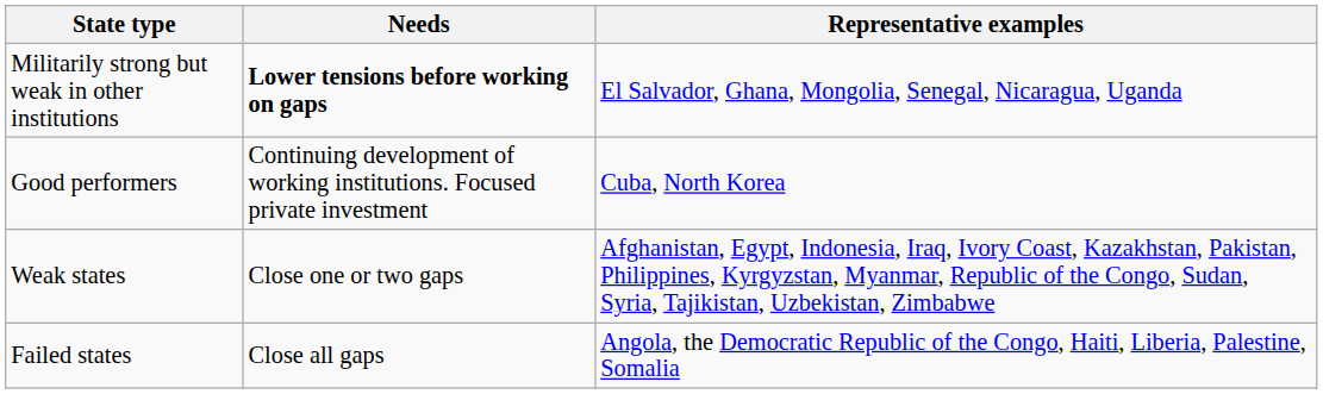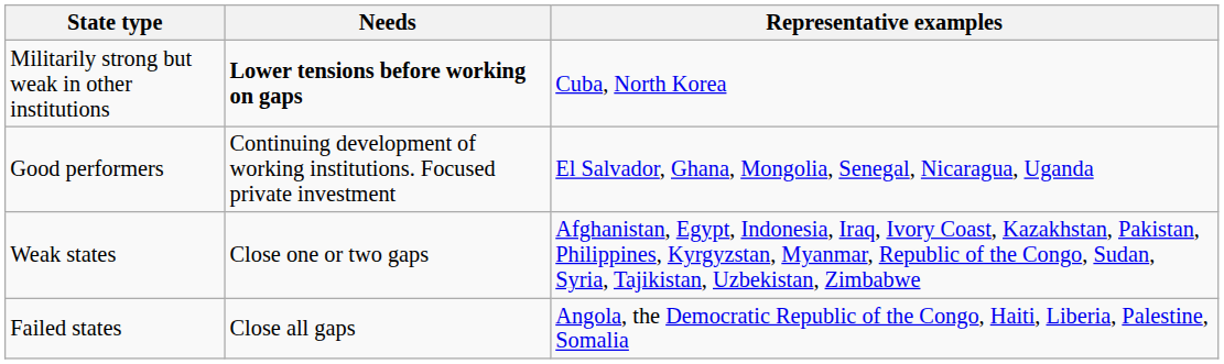Militarily strong but weak in other institutions | Representative examples: El Salvador, Ghana, Mongolia, Senegal, Nicaragua, Uganda -> Cuba, North Korea
Good performers | Representative examples: Cuba, North Korea -> El Salvador, Ghana, Mongolia, Senegal, Nicaragua, Uganda
